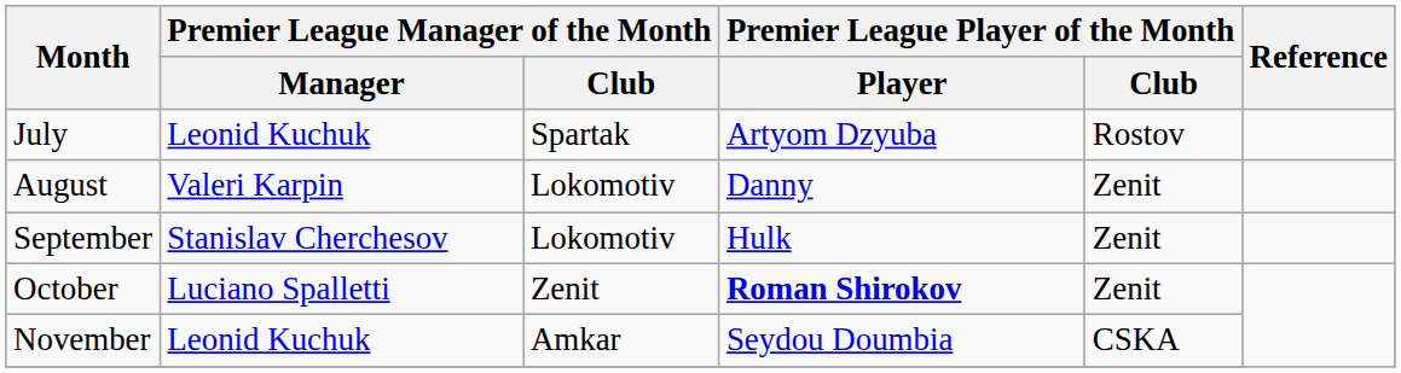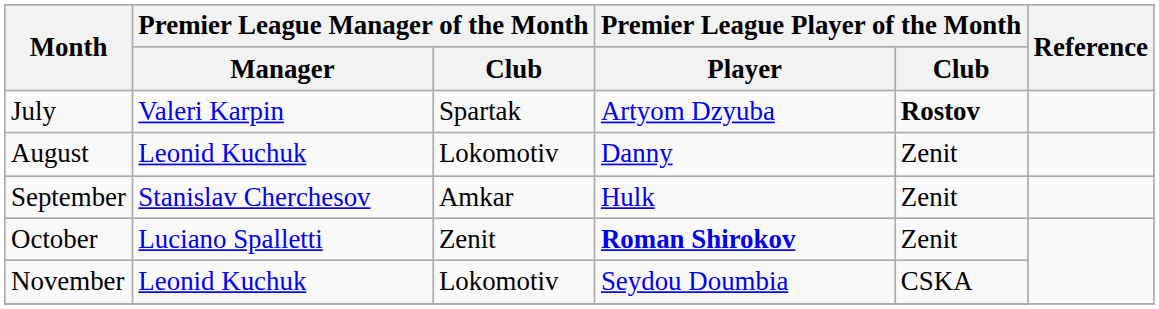July | Premier League Manager of the Month / Manager: Leonid Kuchuk -> Valeri Karpin
July | Premier League Player of the Month / Club: normal -> bold
August | Premier League Manager of the Month / Manager: Valeri Karpin -> Leonid Kuchuk
September | Premier League Manager of the Month / Club: Lokomotiv -> Amkar
November | Premier League Manager of the Month / Club: Amkar -> Lokomotiv
